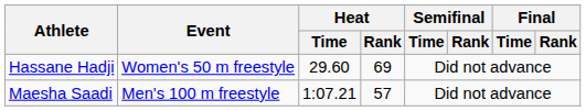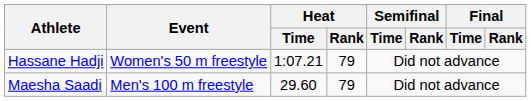Hassane Hadji | Heat / Time: 29.60 -> 1:07.21
Hassane Hadji | Heat / Rank: 69 -> 79
Maesha Saadi | Heat / Time: 1:07.21 -> 29.60
Maesha Saadi | Heat / Rank: 57 -> 79
